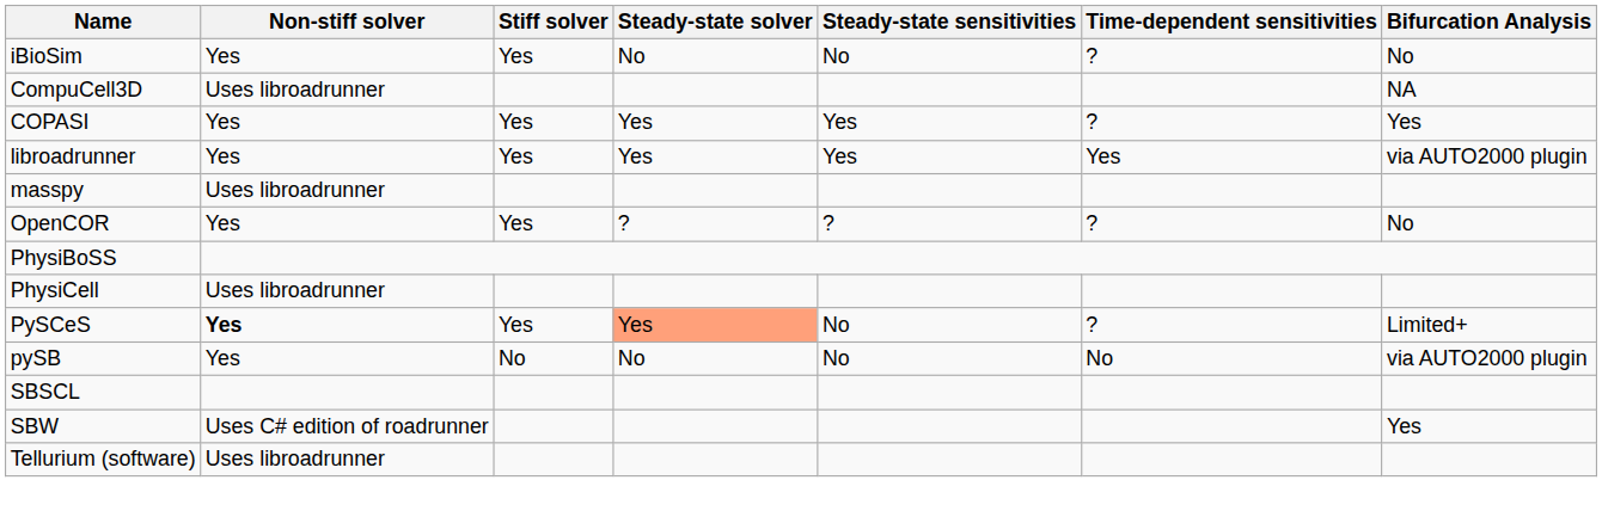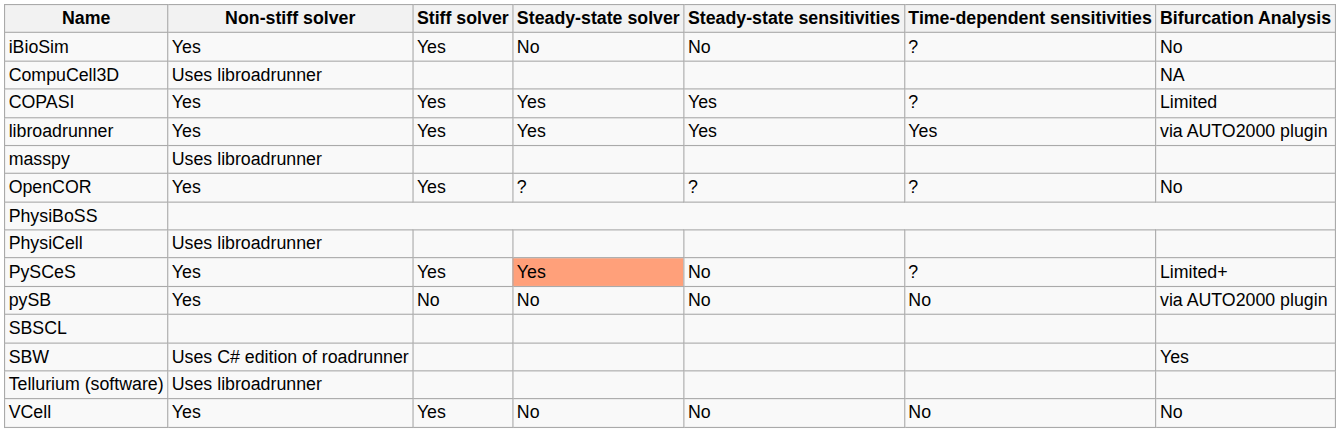COPASI | Bifurcation Analysis: Yes -> Limited
PySCeS | Non-stiff solver: bold -> normal
+ row: VCell | Yes | Yes | No | No | No | No
